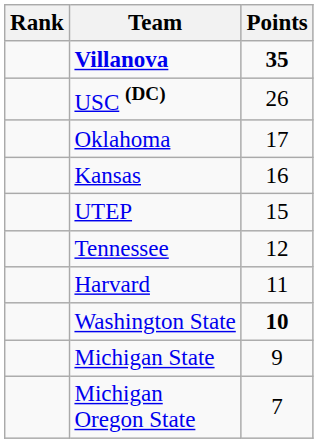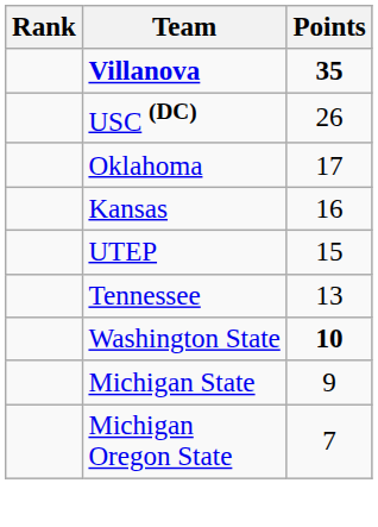Tennessee | Points: 12 -> 13
- row: Harvard | 11
